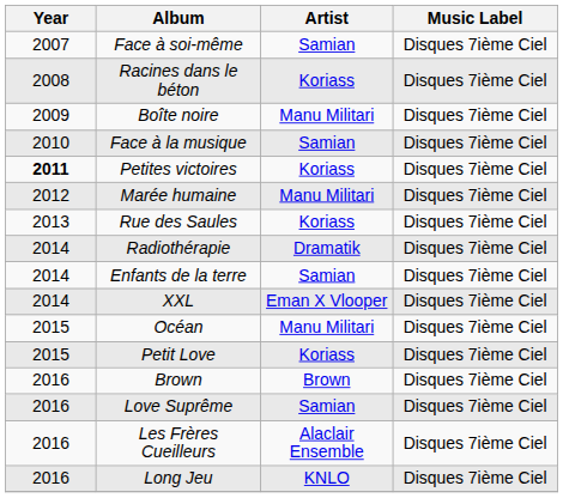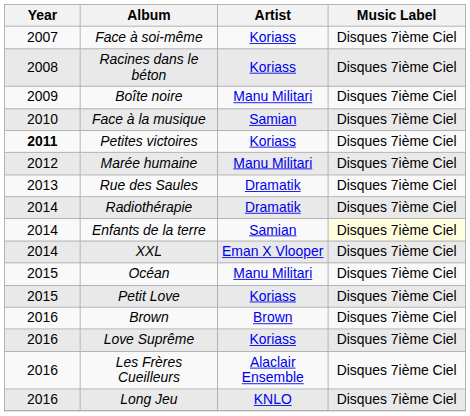Face à soi-même | Artist: Samian -> Koriass
Rue des Saules | Artist: Koriass -> Dramatik
Enfants de la terre | Music Label: no background -> lightyellow background
Love Suprême | Artist: Samian -> Koriass
